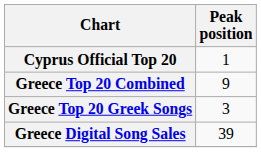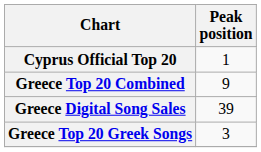rows swapped: Greece Top 20 Greek Songs <-> Greece Digital Song Sales
